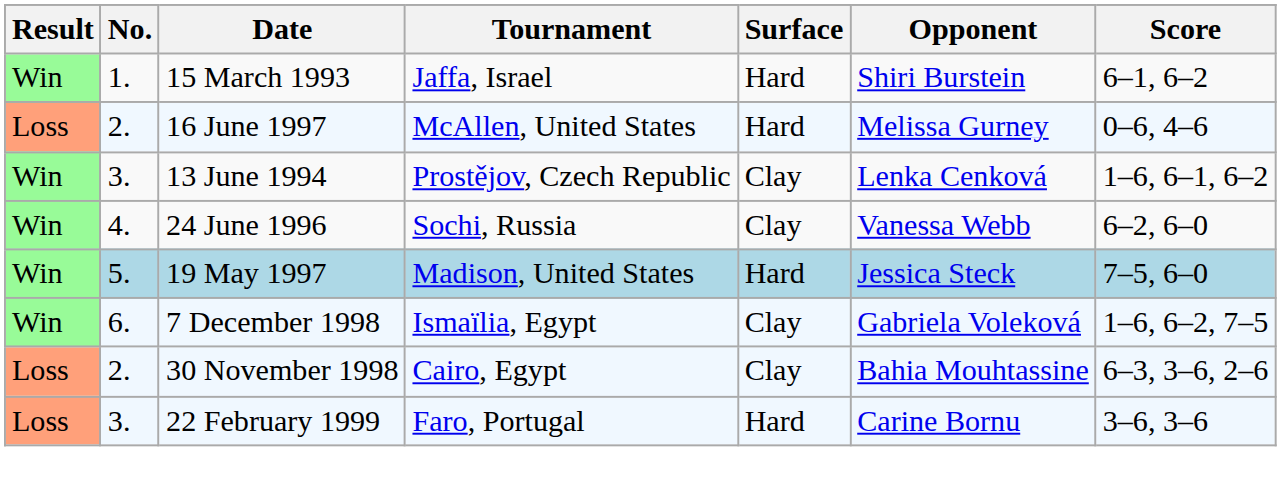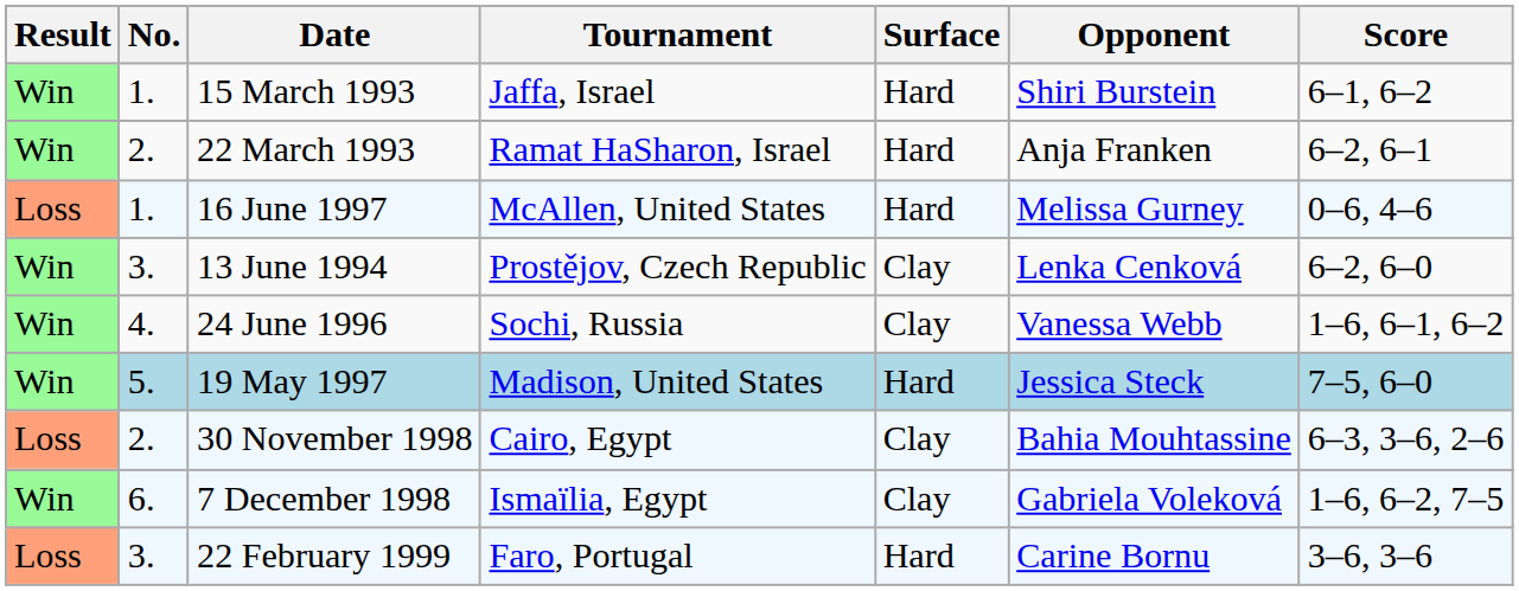+ row: Win | 2. | 22 March 1993 | Ramat HaSharon, Israel | Hard | Anja Franken | 6–2, 6–1
16 June 1997 | No.: 2. -> 1.
13 June 1994 | Score: 1–6, 6–1, 6–2 -> 6–2, 6–0
24 June 1996 | Score: 6–2, 6–0 -> 1–6, 6–1, 6–2
rows swapped: 30 November 1998 <-> 7 December 1998
